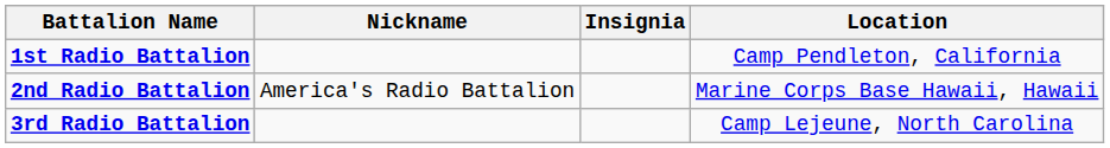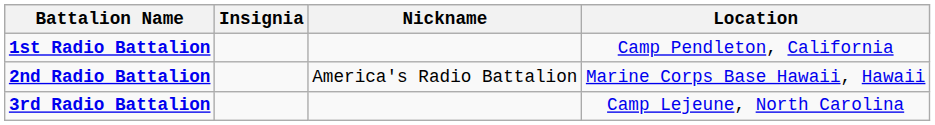columns swapped: Insignia <-> Nickname
